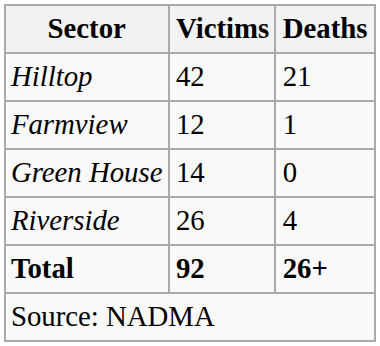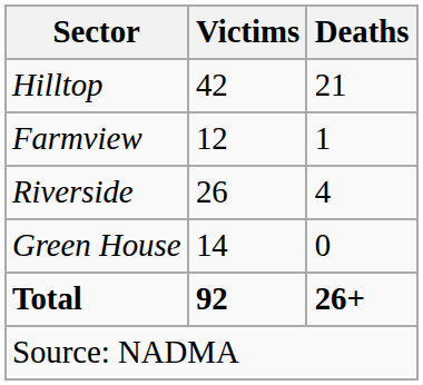rows swapped: Riverside <-> Green House
